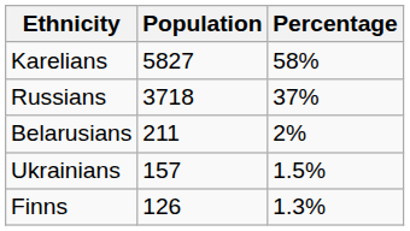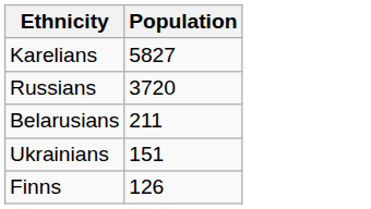- column: Percentage | 58% | 37% | 2% | 1.5% | 1.3%
Russians | Population: 3718 -> 3720
Ukrainians | Population: 157 -> 151
